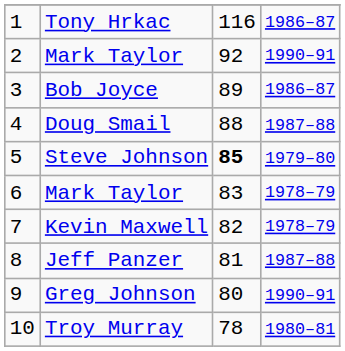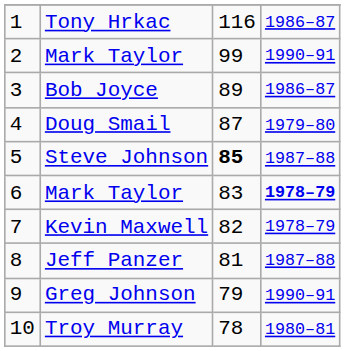2 / Mark Taylor | column 3: 92 -> 99
Doug Smail | column 3: 88 -> 87
Doug Smail | column 4: 1987–88 -> 1979–80
Steve Johnson | column 4: 1979–80 -> 1987–88
6 / Mark Taylor | column 4: normal -> bold
Greg Johnson | column 3: 80 -> 79
